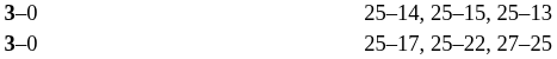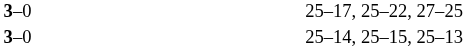rows swapped: 25–14, 25–15, 25–13 <-> 25–17, 25–22, 27–25
